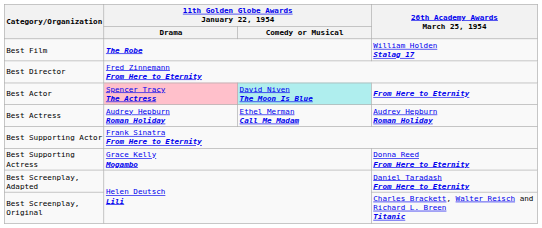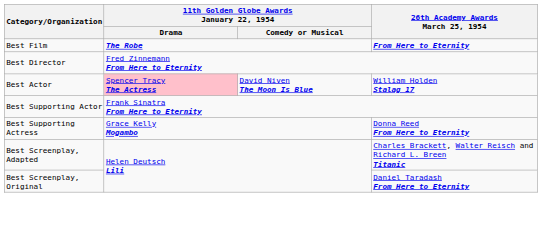Best Film | 26th Academy Awards March 25, 1954: William Holden Stalag 17 -> From Here to Eternity
Best Actor | column 3: paleturquoise background -> no background
Best Actor | 26th Academy Awards March 25, 1954: From Here to Eternity -> William Holden Stalag 17
- row: Best Actress | Audrey Hepburn Roman Holiday | Ethel Merman Call Me Madam | Audrey Hepburn Roman Holiday
Best Screenplay, Adapted | 26th Academy Awards March 25, 1954: Daniel Taradash From Here to Eternity -> Charles Brackett, Walter Reisch and Richard L. Breen Titanic
Best Screenplay, Original | 26th Academy Awards March 25, 1954: Charles Brackett, Walter Reisch and Richard L. Breen Titanic -> Daniel Taradash From Here to Eternity
